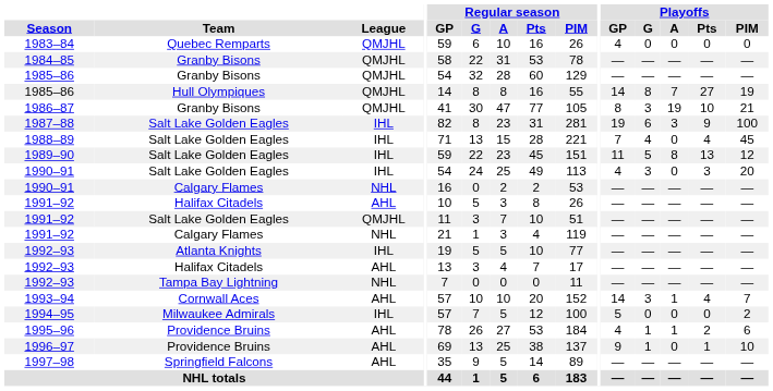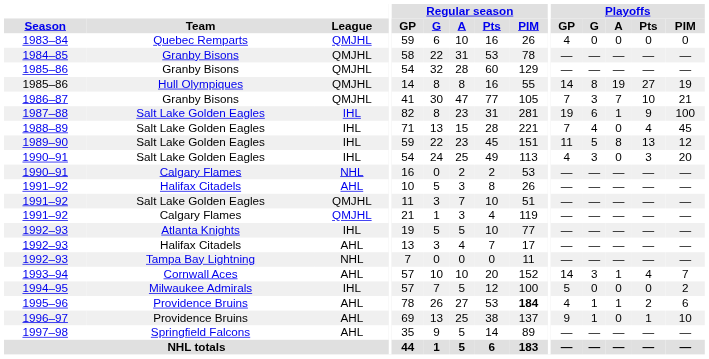1985–86 / Hull Olympiques | Playoffs / A: 7 -> 19
1986–87 | Playoffs / GP: 8 -> 7
1986–87 | Playoffs / A: 19 -> 7
1987–88 | Playoffs / A: 3 -> 1
1991–92 / Calgary Flames | League: NHL -> QMJHL
1995–96 | Regular season / PIM: normal -> bold
